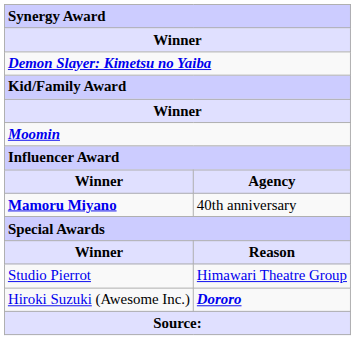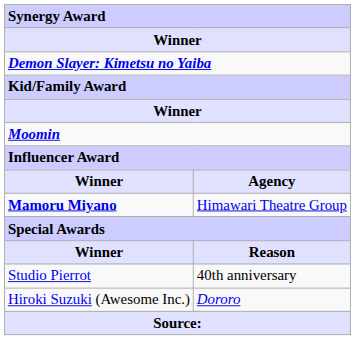Mamoru Miyano | column 2: 40th anniversary -> Himawari Theatre Group
Studio Pierrot | column 2: Himawari Theatre Group -> 40th anniversary
Hiroki Suzuki (Awesome Inc.) | column 2: bold -> normal
